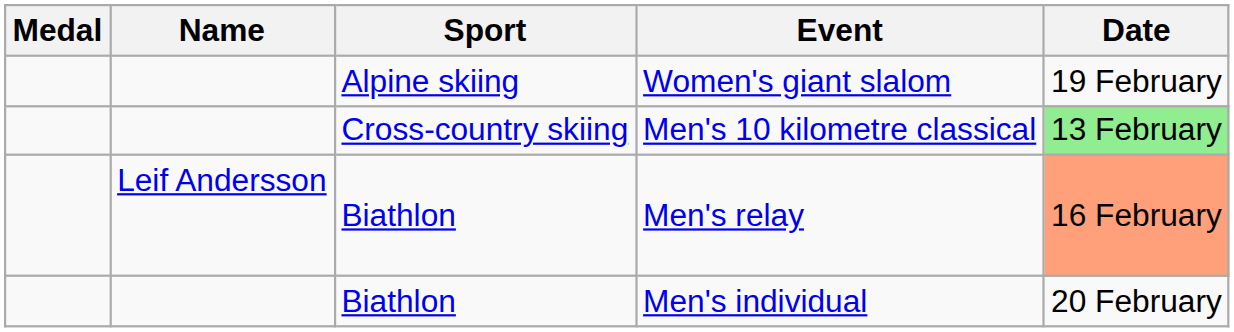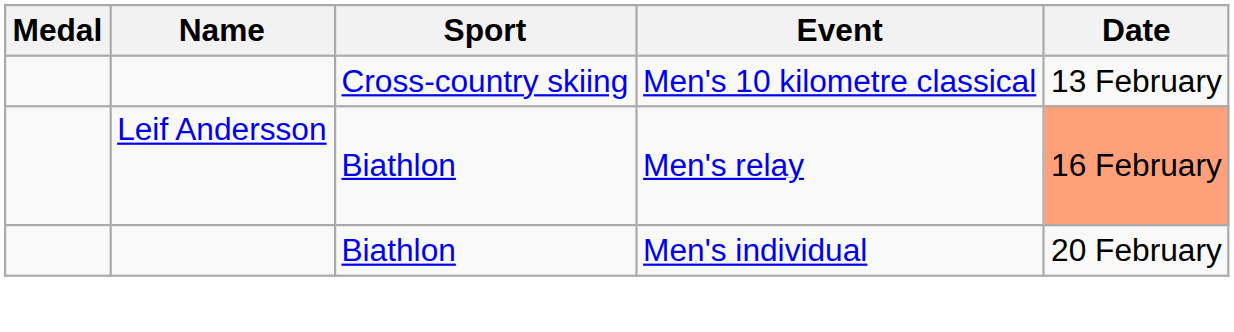- row: Alpine skiing | Women's giant slalom | 19 February
Men's 10 kilometre classical | Date: lightgreen background -> no background
